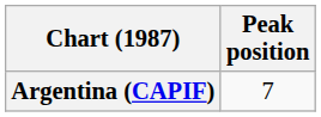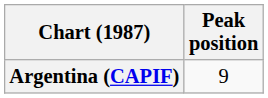Argentina (CAPIF) | Peak position: 7 -> 9
